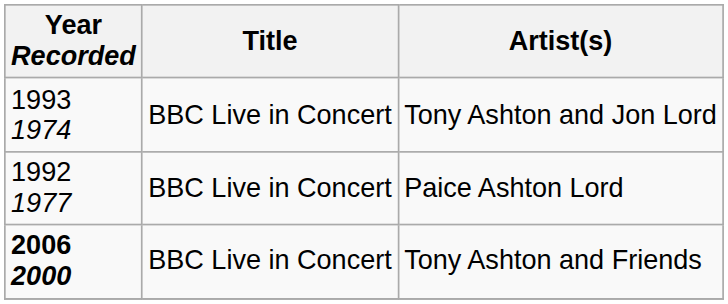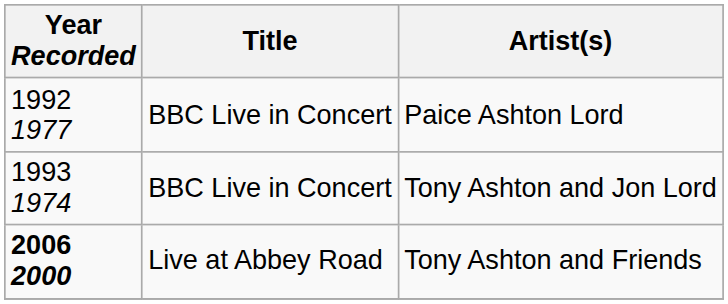rows swapped: Paice Ashton Lord <-> Tony Ashton and Jon Lord
Tony Ashton and Friends | Title: BBC Live in Concert -> Live at Abbey Road
